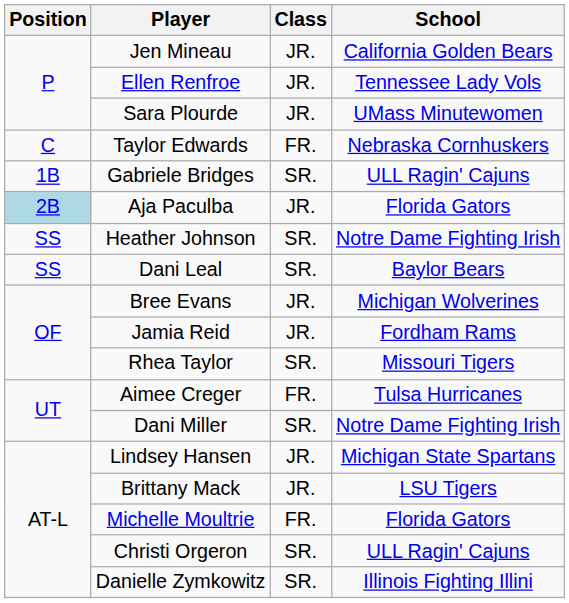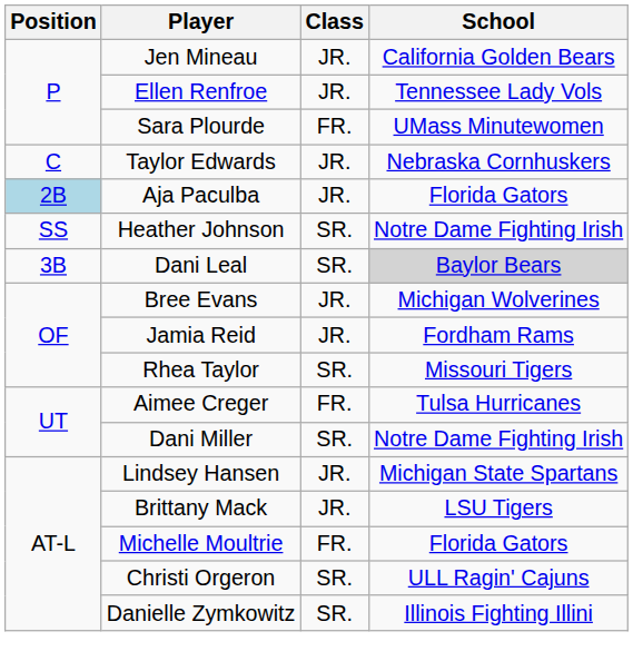Sara Plourde | Class: JR. -> FR.
Taylor Edwards | Class: FR. -> JR.
- row: 1B | Gabriele Bridges | SR. | ULL Ragin' Cajuns
Dani Leal | Position: SS -> 3B
Dani Leal | School: no background -> lightgrey background
